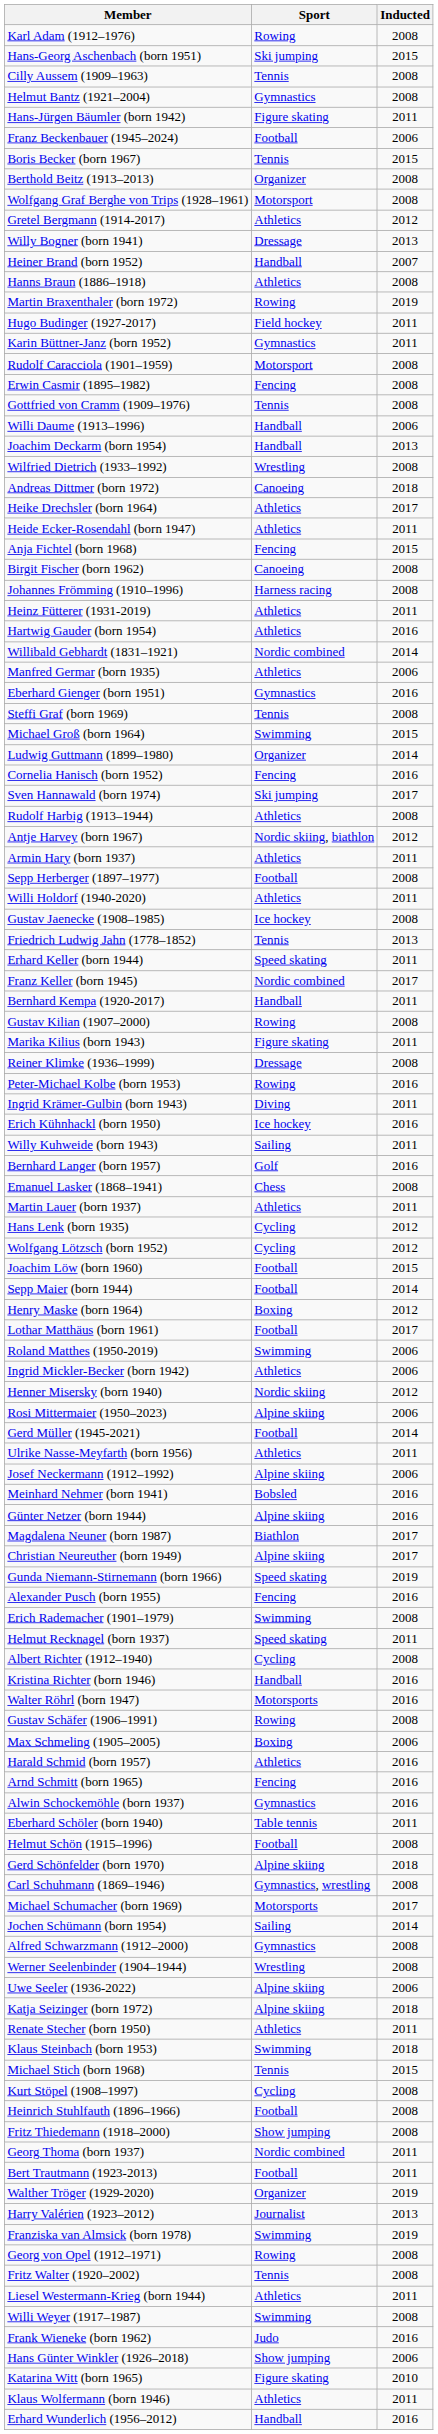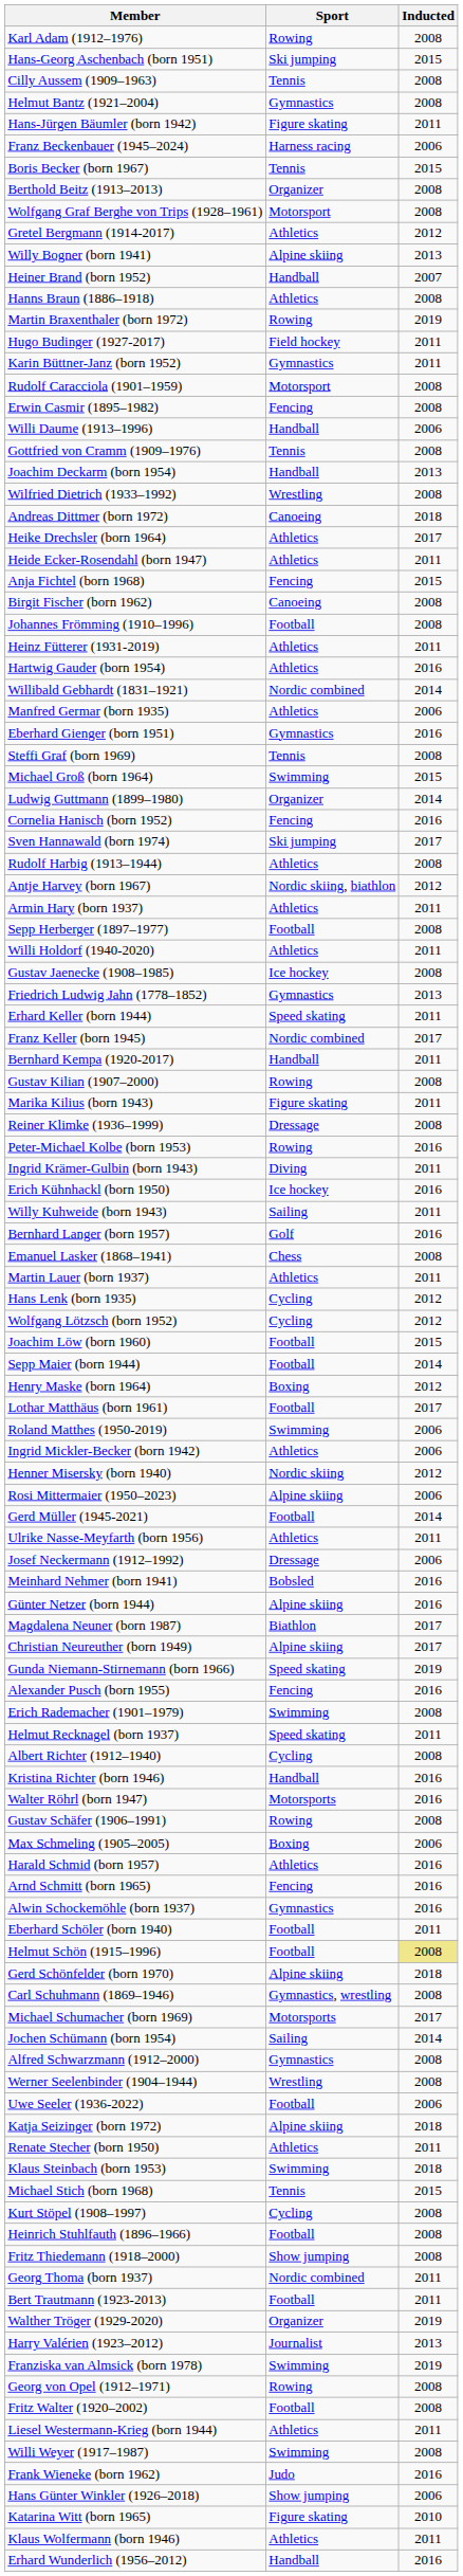Franz Beckenbauer (1945–2024) | Sport: Football -> Harness racing
Willy Bogner (born 1941) | Sport: Dressage -> Alpine skiing
rows swapped: Gottfried von Cramm (1909–1976) <-> Willi Daume (1913–1996)
Johannes Frömming (1910–1996) | Sport: Harness racing -> Football
Friedrich Ludwig Jahn (1778–1852) | Sport: Tennis -> Gymnastics
Josef Neckermann (1912–1992) | Sport: Alpine skiing -> Dressage
Eberhard Schöler (born 1940) | Sport: Table tennis -> Football
Helmut Schön (1915–1996) | Inducted: no background -> khaki background
Uwe Seeler (1936-2022) | Sport: Alpine skiing -> Football
Fritz Walter (1920–2002) | Sport: Tennis -> Football
